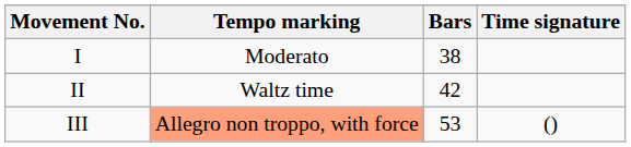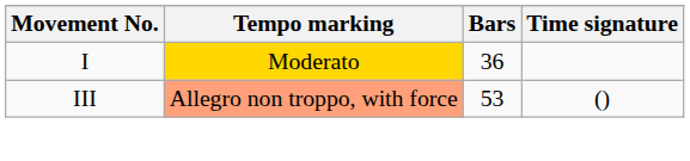I | Tempo marking: no background -> gold background
I | Bars: 38 -> 36
- row: II | Waltz time | 42
